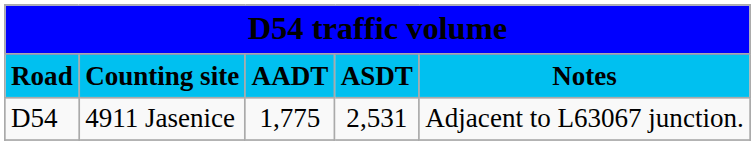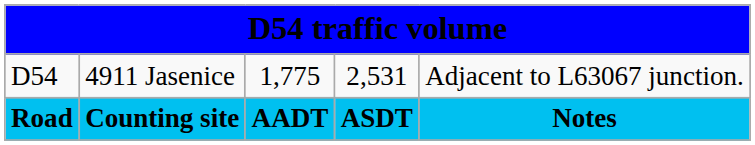rows swapped: Road <-> D54
